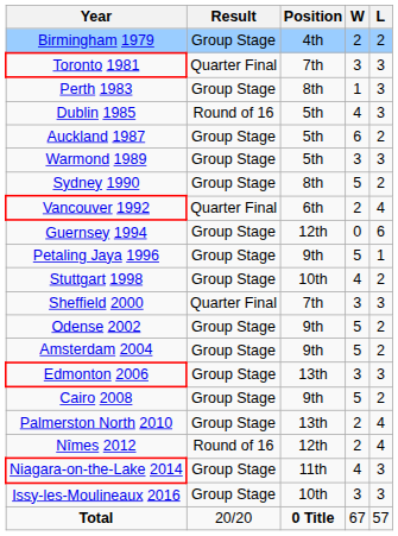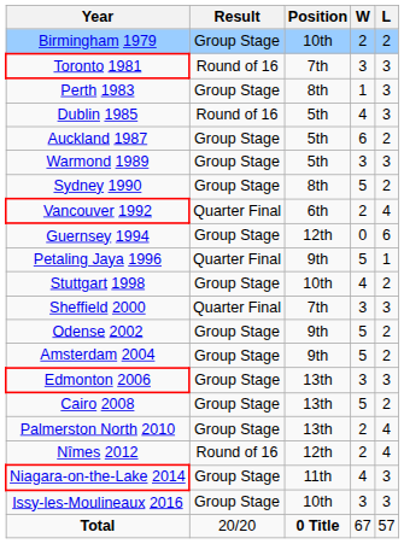Birmingham 1979 | Position: 4th -> 10th
Toronto 1981 | Result: Quarter Final -> Round of 16
Petaling Jaya 1996 | Result: Group Stage -> Quarter Final
Cairo 2008 | Position: 9th -> 13th
